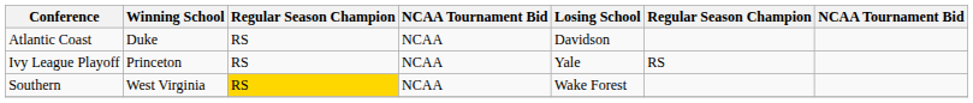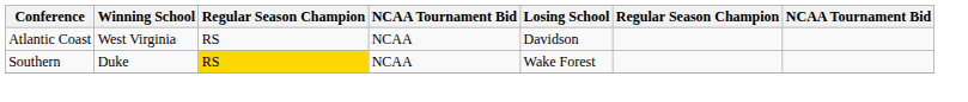Atlantic Coast | Winning School: Duke -> West Virginia
- row: Ivy League Playoff | Princeton | RS | NCAA | Yale | RS
Southern | Winning School: West Virginia -> Duke
